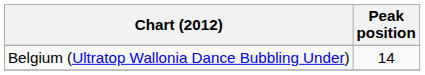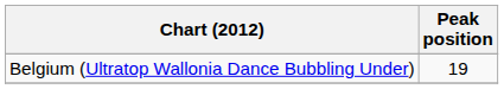Belgium (Ultratop Wallonia Dance Bubbling Under) | Peak position: 14 -> 19
